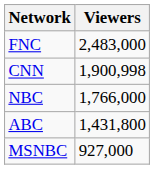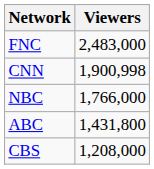+ row: CBS | 1,208,000
- row: MSNBC | 927,000
